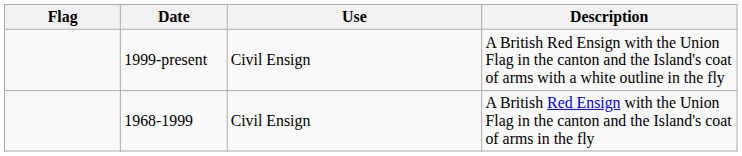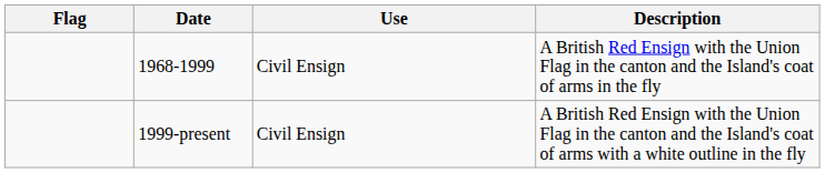rows swapped: 1968-1999 <-> 1999-present
